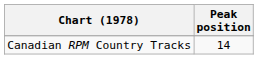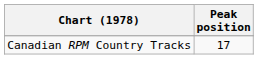Canadian RPM Country Tracks | Peak position: 14 -> 17
